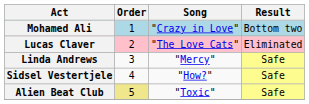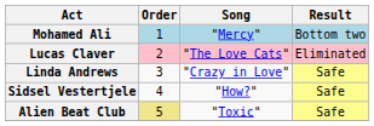Mohamed Ali | Song: "Crazy in Love" -> "Mercy"
Linda Andrews | Song: "Mercy" -> "Crazy in Love"
